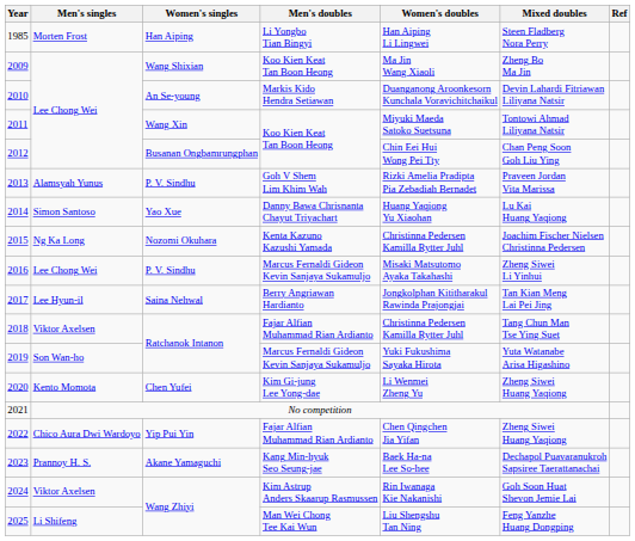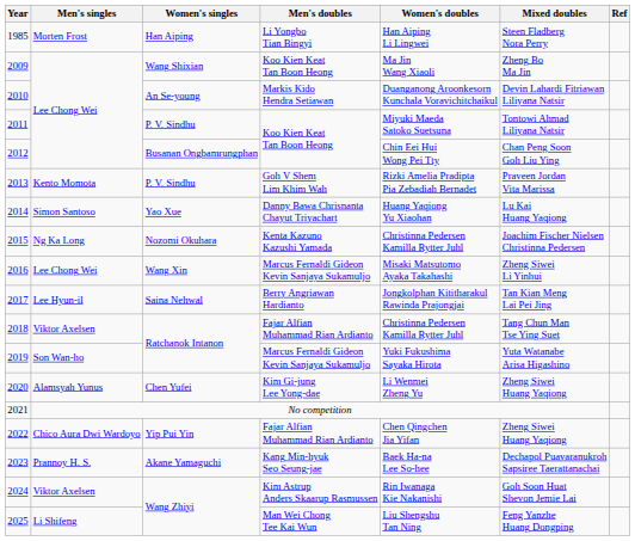2011 | Women's singles: Wang Xin -> P. V. Sindhu
2013 | Men's singles: Alamsyah Yunus -> Kento Momota
2016 | Women's singles: P. V. Sindhu -> Wang Xin
2020 | Men's singles: Kento Momota -> Alamsyah Yunus
